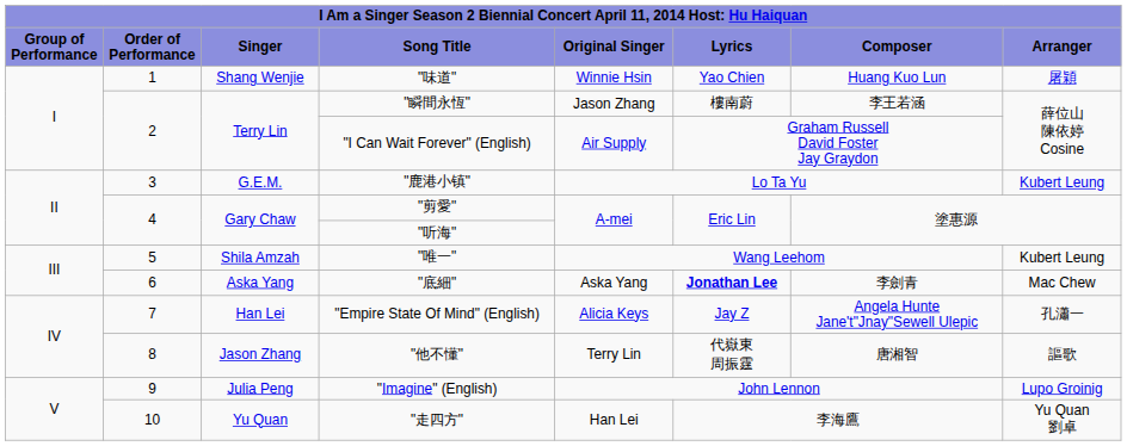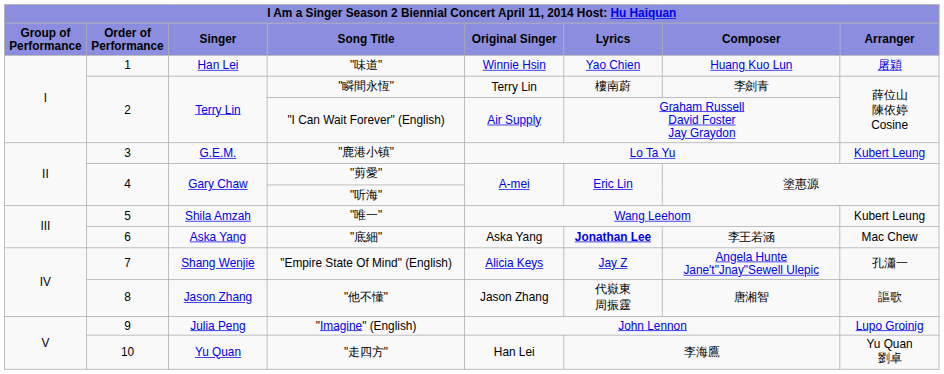"味道" | column 3: Shang Wenjie -> Han Lei
"瞬間永恆" | column 5: Jason Zhang -> Terry Lin
"瞬間永恆" | column 7: 李王若涵 -> 李劍青
"底細" | column 7: 李劍青 -> 李王若涵
"Empire State Of Mind" (English) | column 3: Han Lei -> Shang Wenjie
"他不懂" | column 5: Terry Lin -> Jason Zhang
